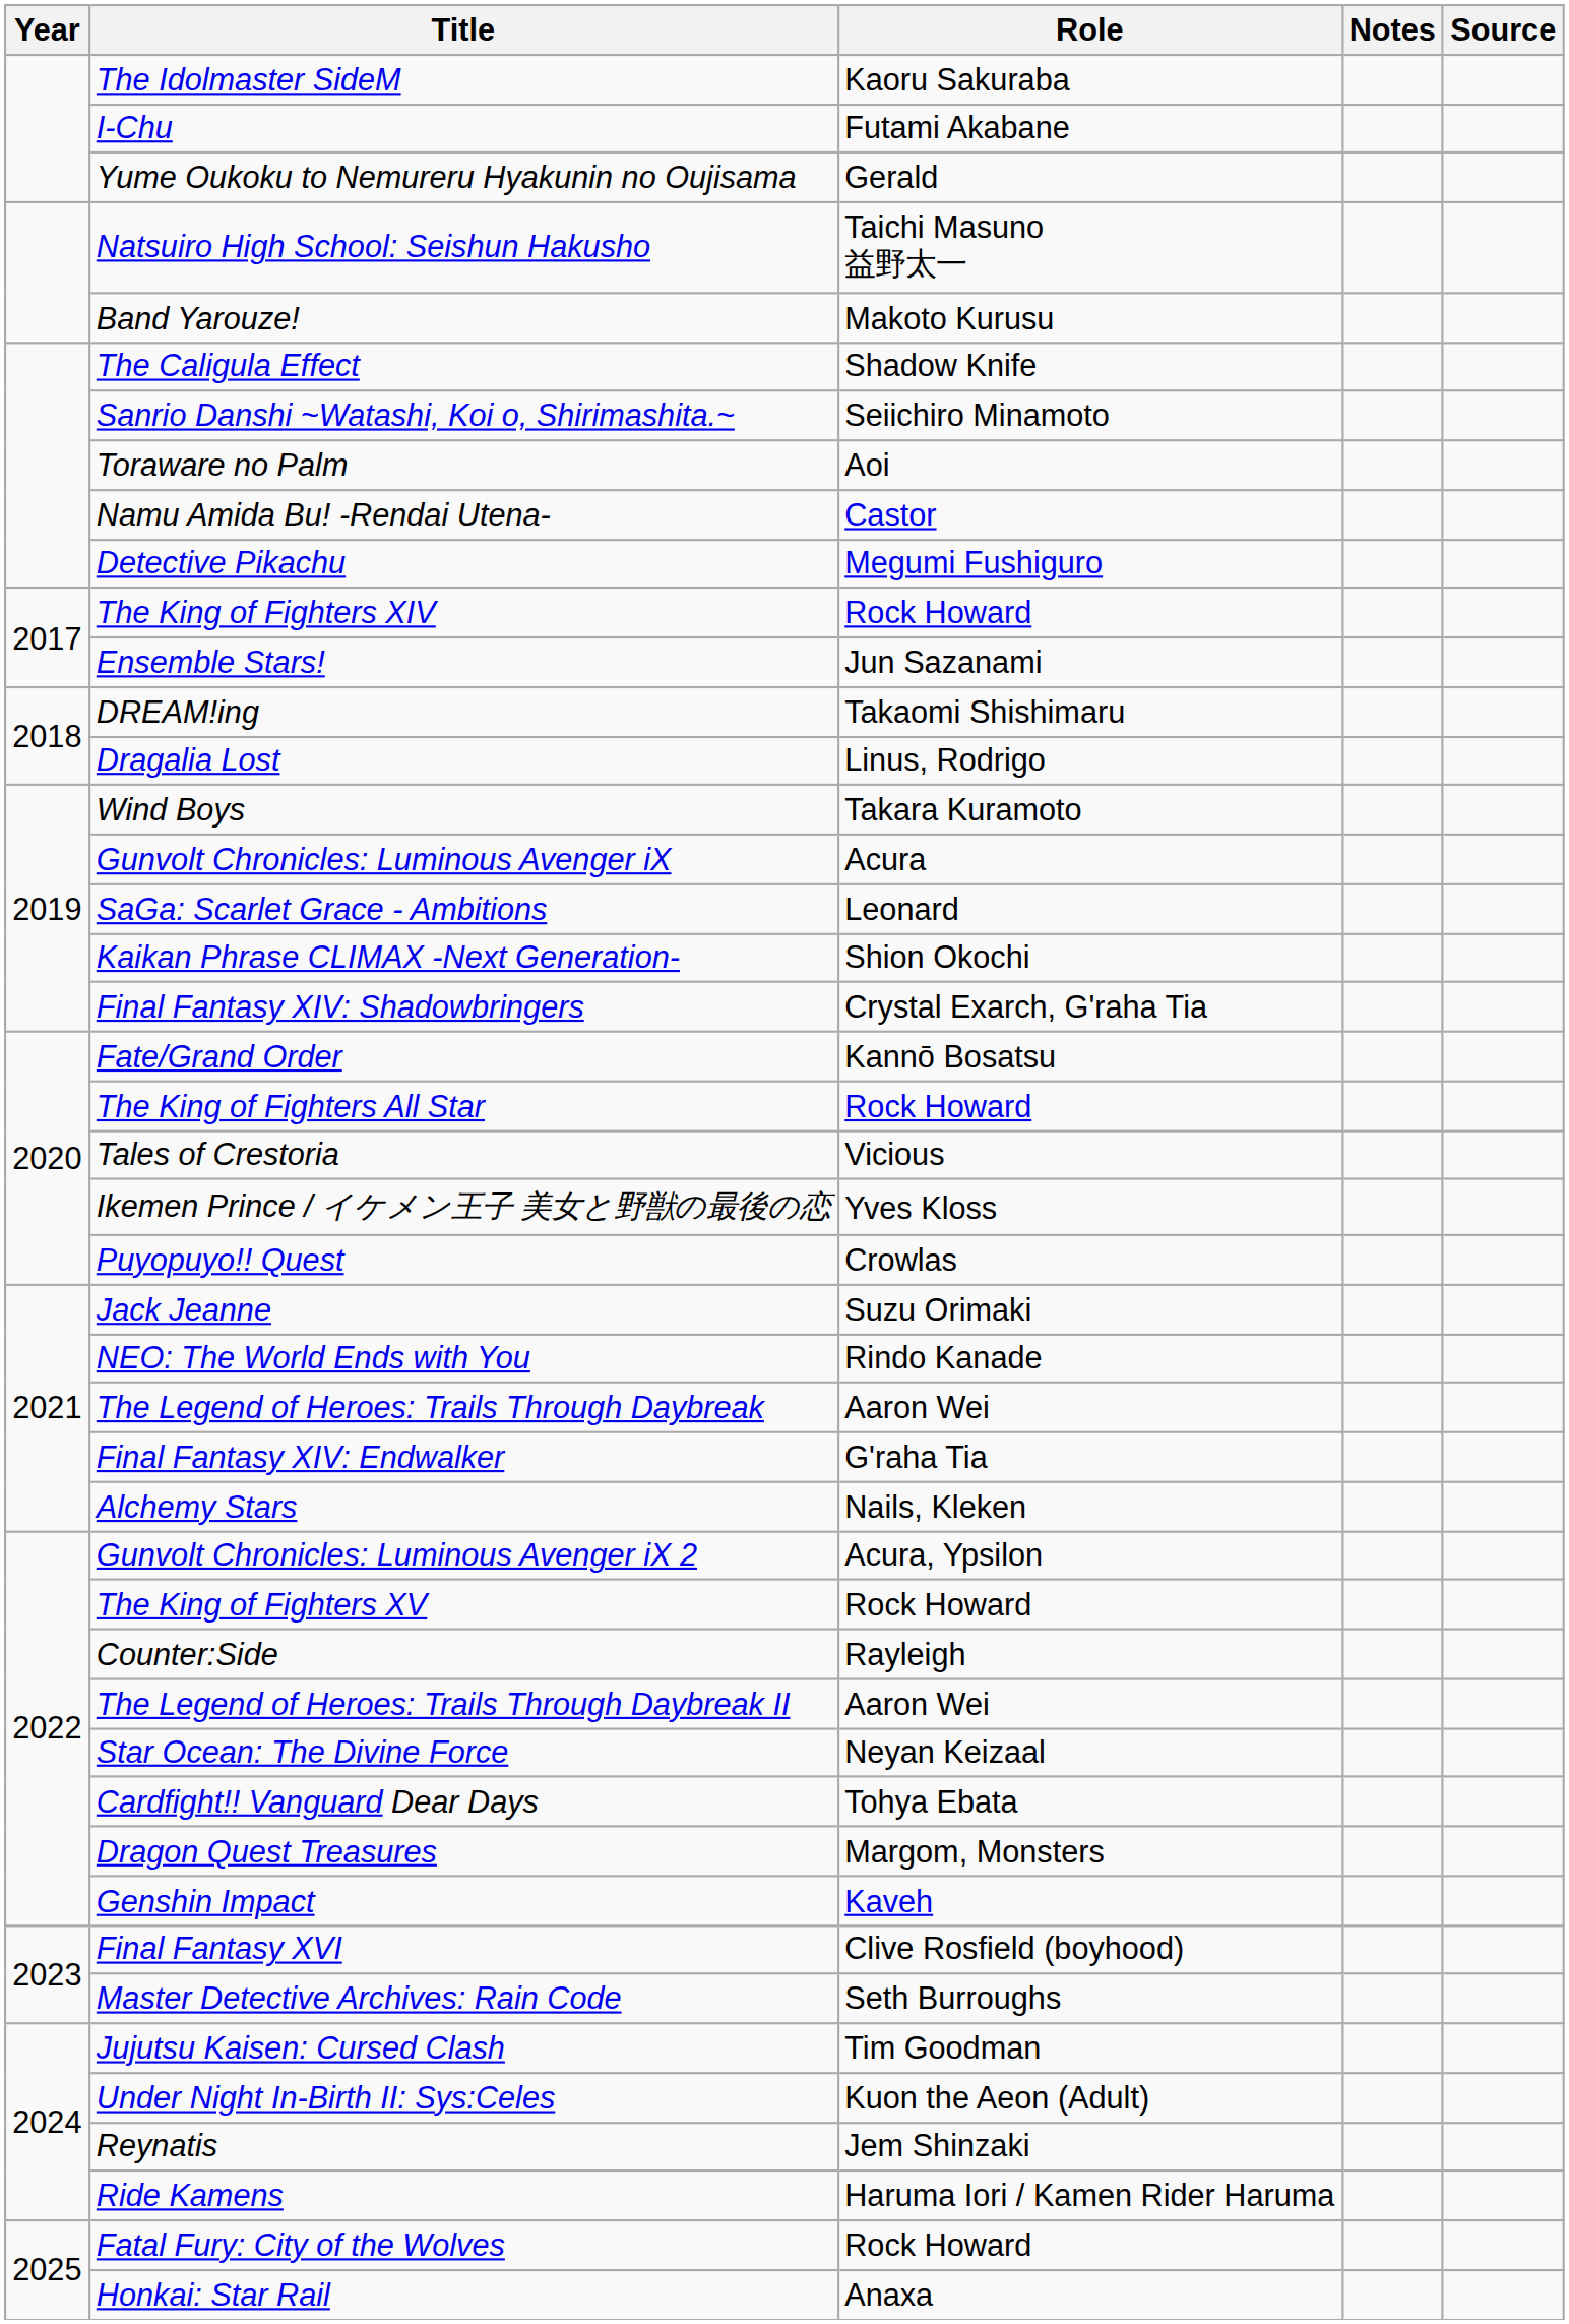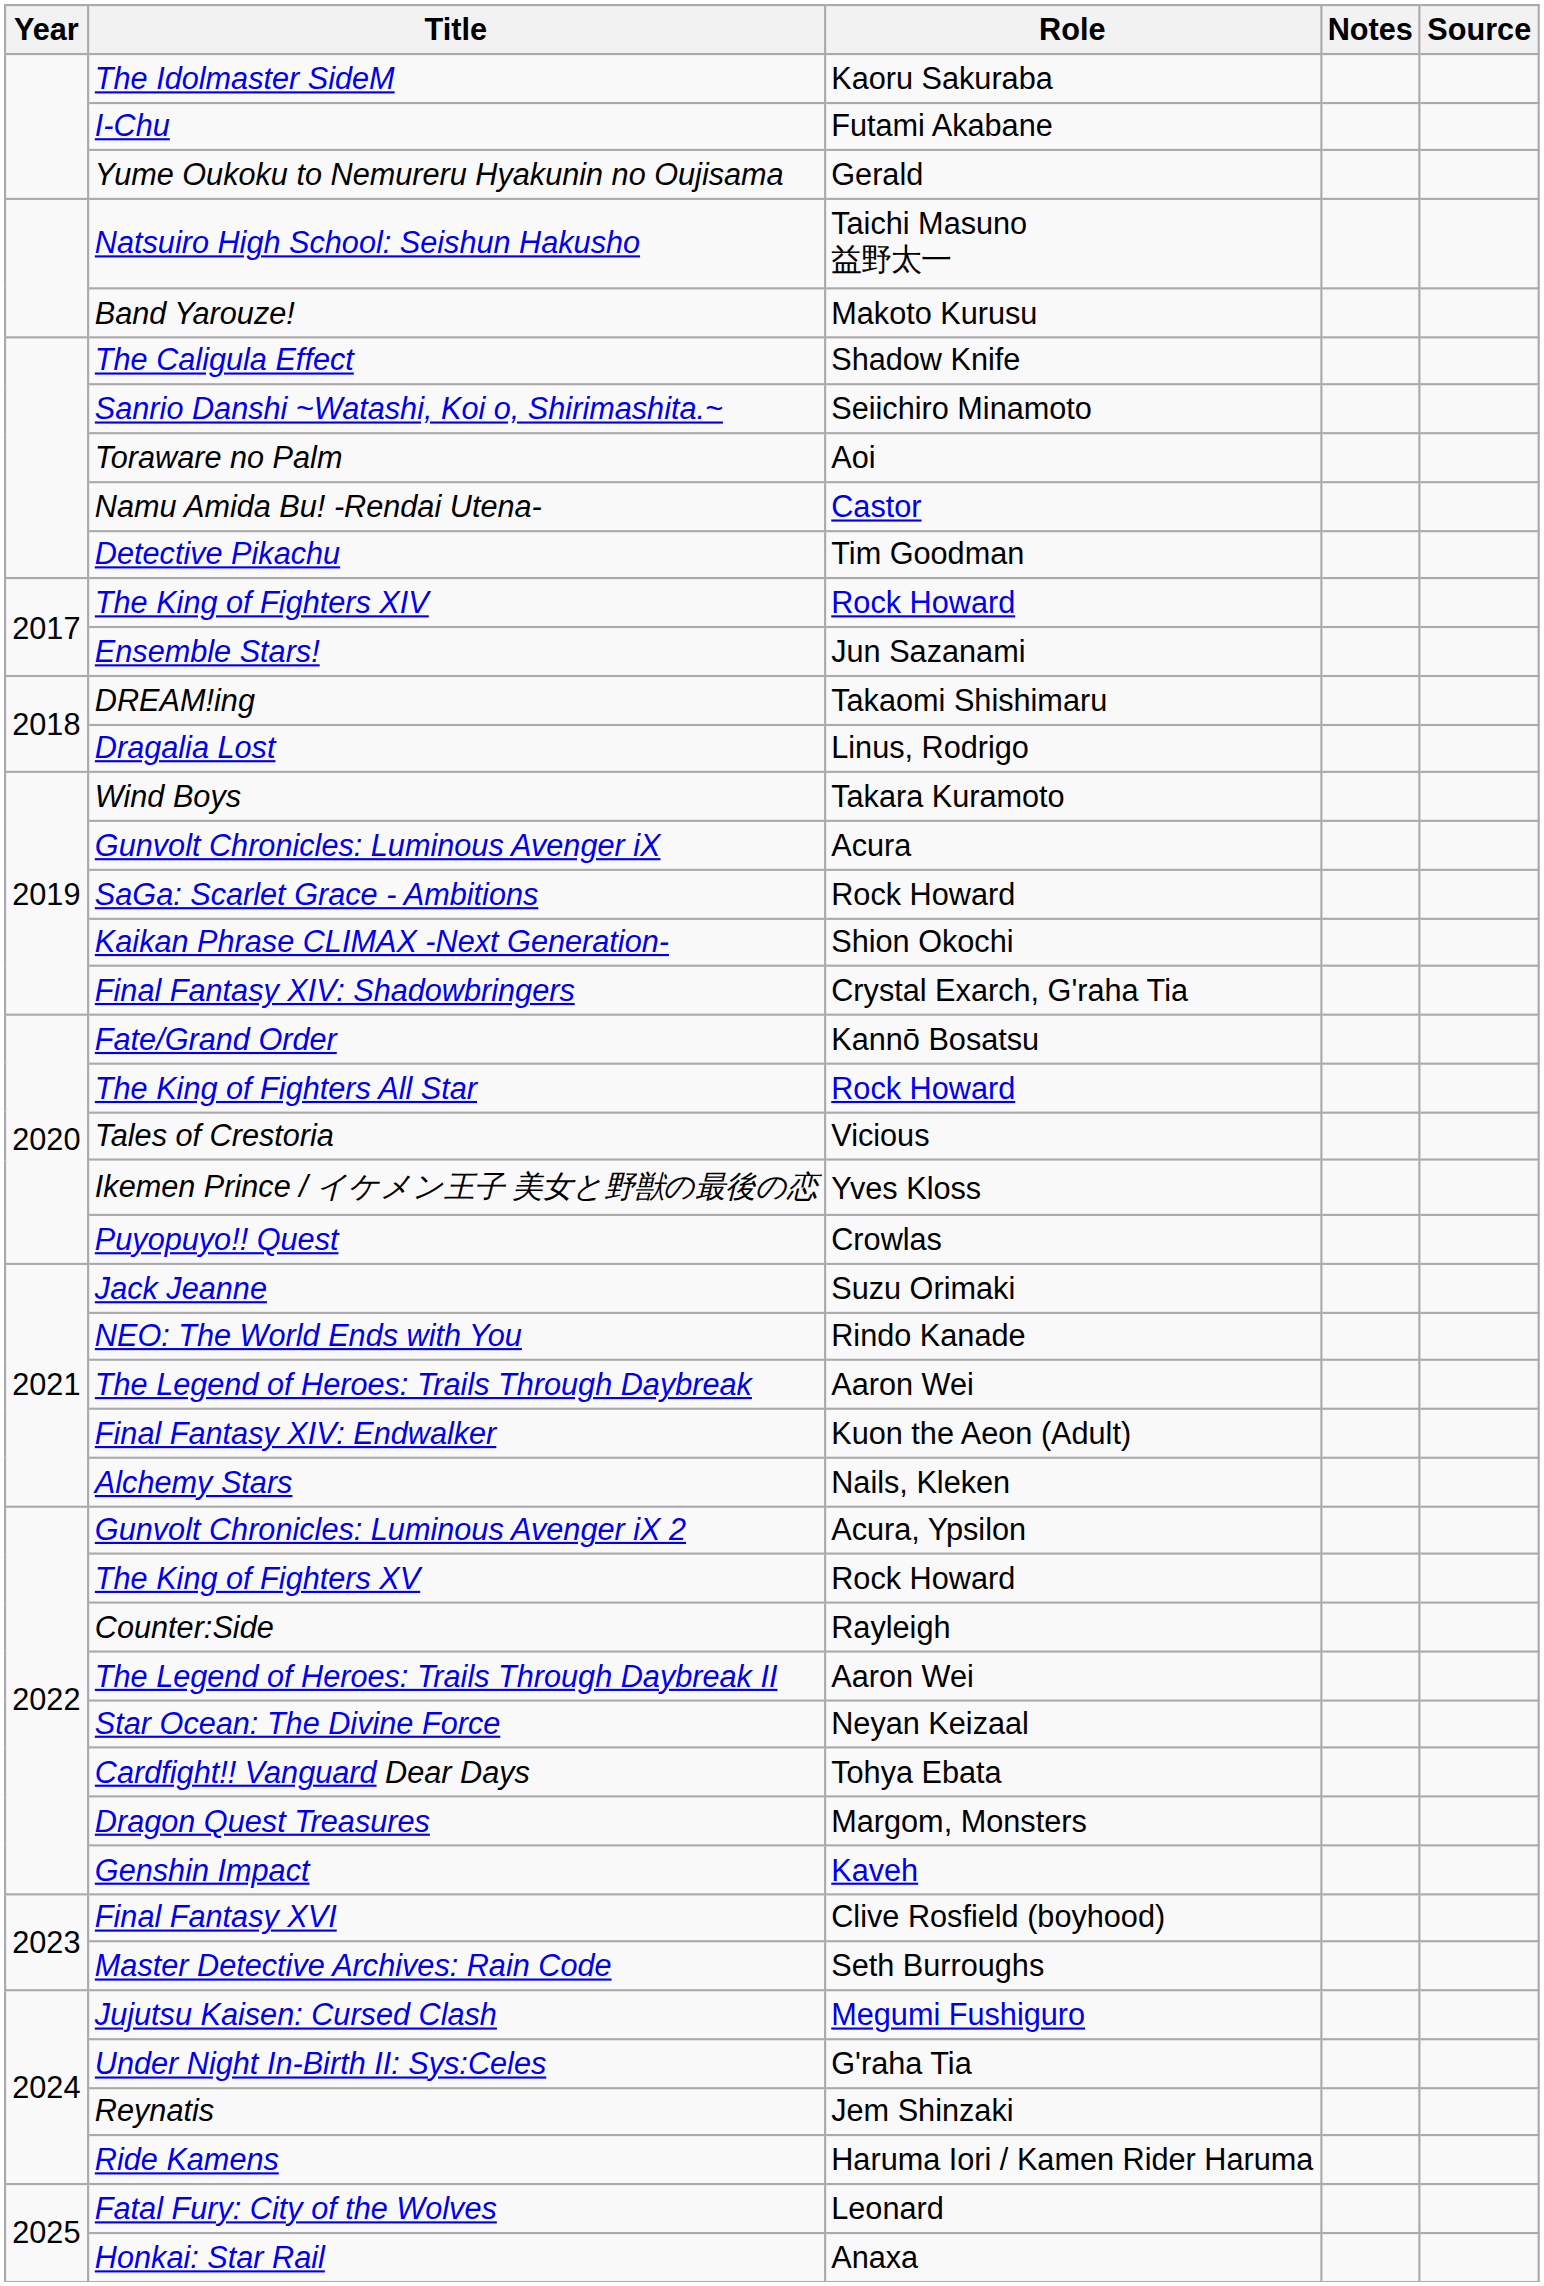Detective Pikachu | Role: Megumi Fushiguro -> Tim Goodman
SaGa: Scarlet Grace - Ambitions | Role: Leonard -> Rock Howard
Final Fantasy XIV: Endwalker | Role: G'raha Tia -> Kuon the Aeon (Adult)
Jujutsu Kaisen: Cursed Clash | Role: Tim Goodman -> Megumi Fushiguro
Under Night In-Birth II: Sys:Celes | Role: Kuon the Aeon (Adult) -> G'raha Tia
Fatal Fury: City of the Wolves | Role: Rock Howard -> Leonard
